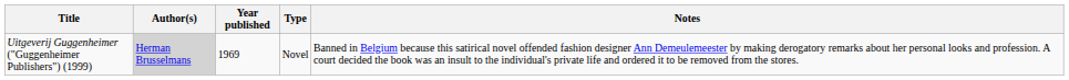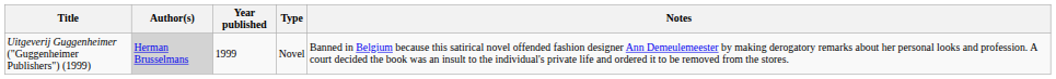Uitgeverij Guggenheimer ("Guggenheimer Publishers") (1999) | Year published: 1969 -> 1999
